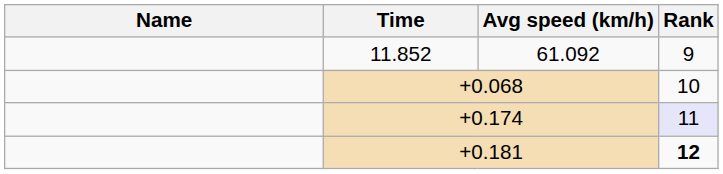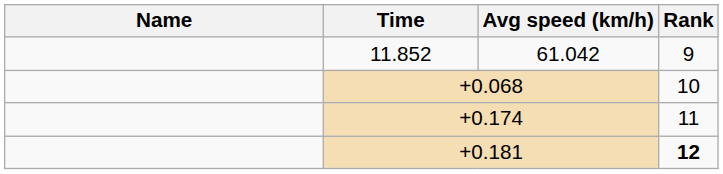11.852 | Avg speed (km/h): 61.092 -> 61.042
+0.174 | Rank: lavender background -> no background
